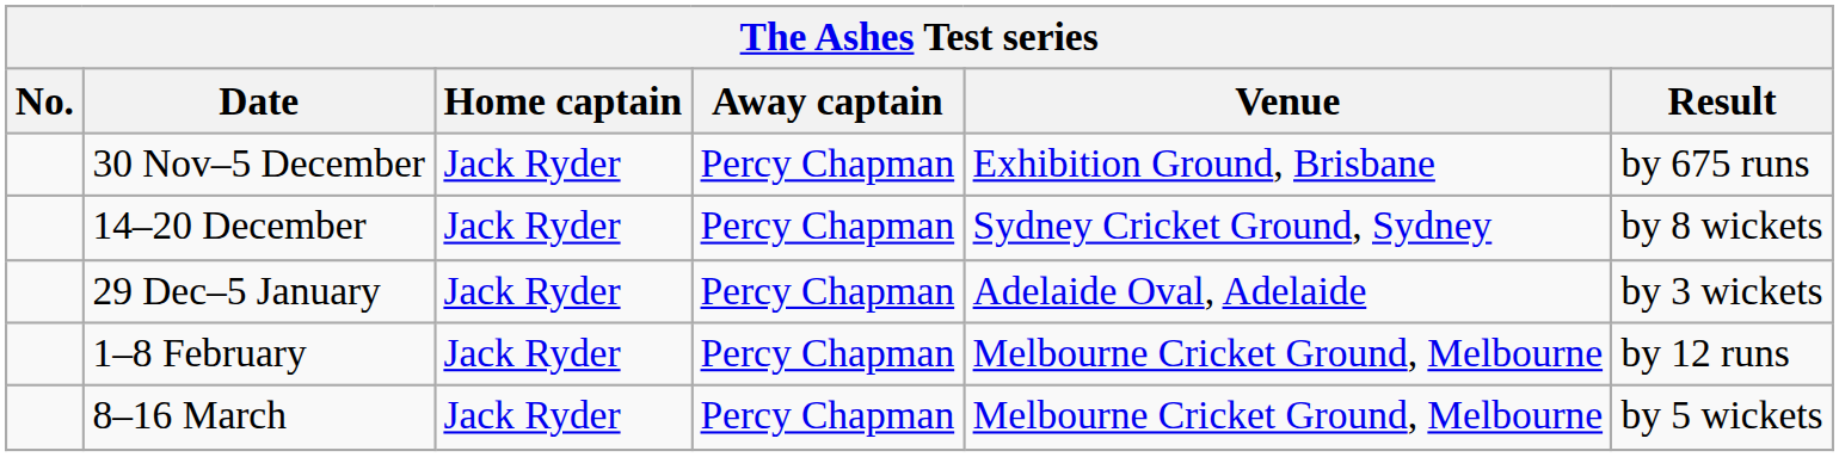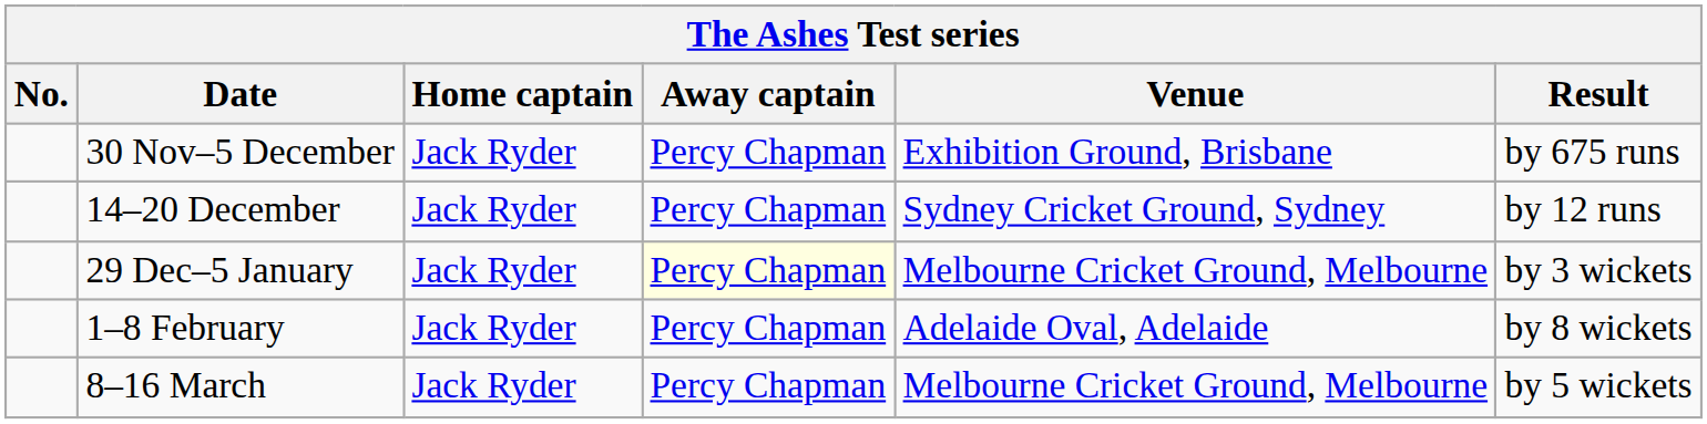14–20 December | Result: by 8 wickets -> by 12 runs
29 Dec–5 January | Away captain: no background -> lightyellow background
29 Dec–5 January | Venue: Adelaide Oval, Adelaide -> Melbourne Cricket Ground, Melbourne
1–8 February | Venue: Melbourne Cricket Ground, Melbourne -> Adelaide Oval, Adelaide
1–8 February | Result: by 12 runs -> by 8 wickets
